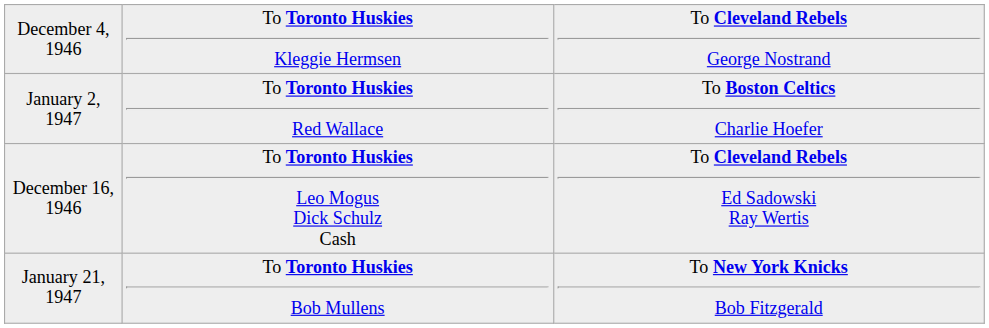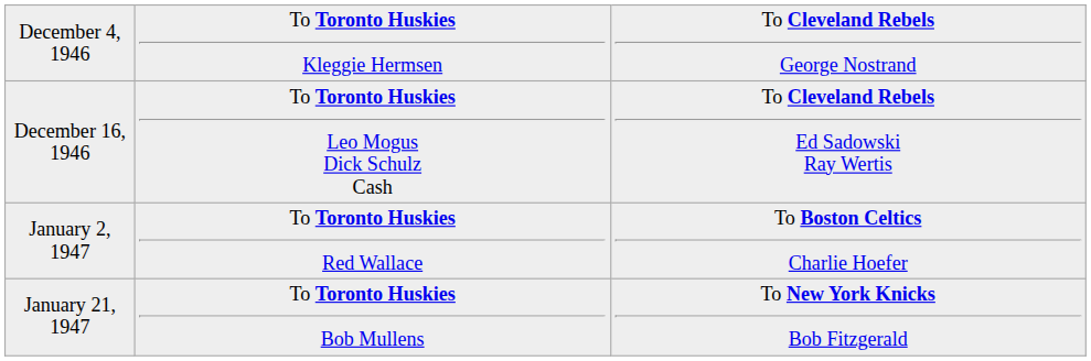rows swapped: December 16, 1946 <-> January 2, 1947
